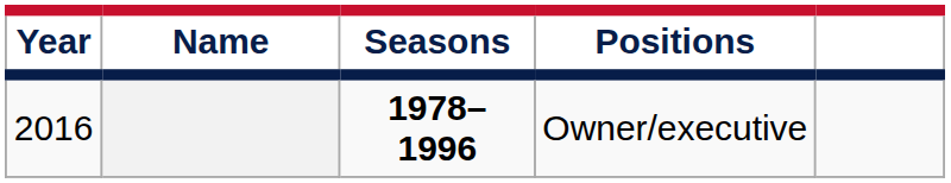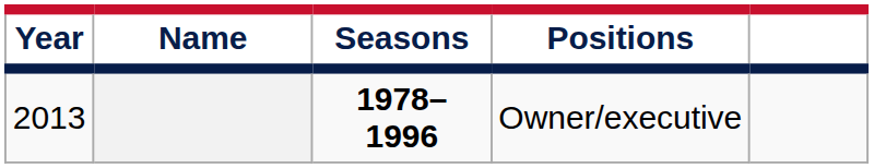Owner/executive | Year: 2016 -> 2013
